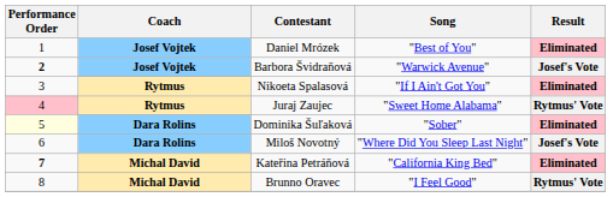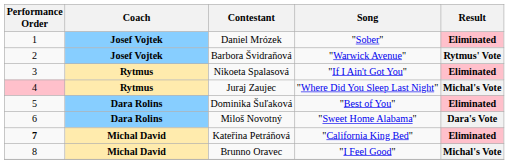Daniel Mrózek | Song: "Best of You" -> "Sober"
Barbora Švidraňová | Performance Order: bold -> normal
Barbora Švidraňová | Result: Josef's Vote -> Rytmus' Vote
Juraj Zaujec | Song: "Sweet Home Alabama" -> "Where Did You Sleep Last Night"
Juraj Zaujec | Result: Rytmus' Vote -> Michal's Vote
Dominika Šuľaková | Performance Order: lightyellow background -> no background
Dominika Šuľaková | Song: "Sober" -> "Best of You"
Miloš Novotný | Song: "Where Did You Sleep Last Night" -> "Sweet Home Alabama"
Miloš Novotný | Result: Josef's Vote -> Dara's Vote
Brunno Oravec | Result: Rytmus' Vote -> Michal's Vote
